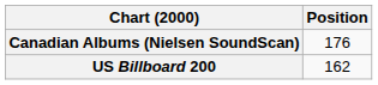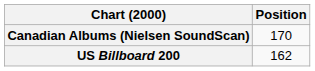Canadian Albums (Nielsen SoundScan) | Position: 176 -> 170
